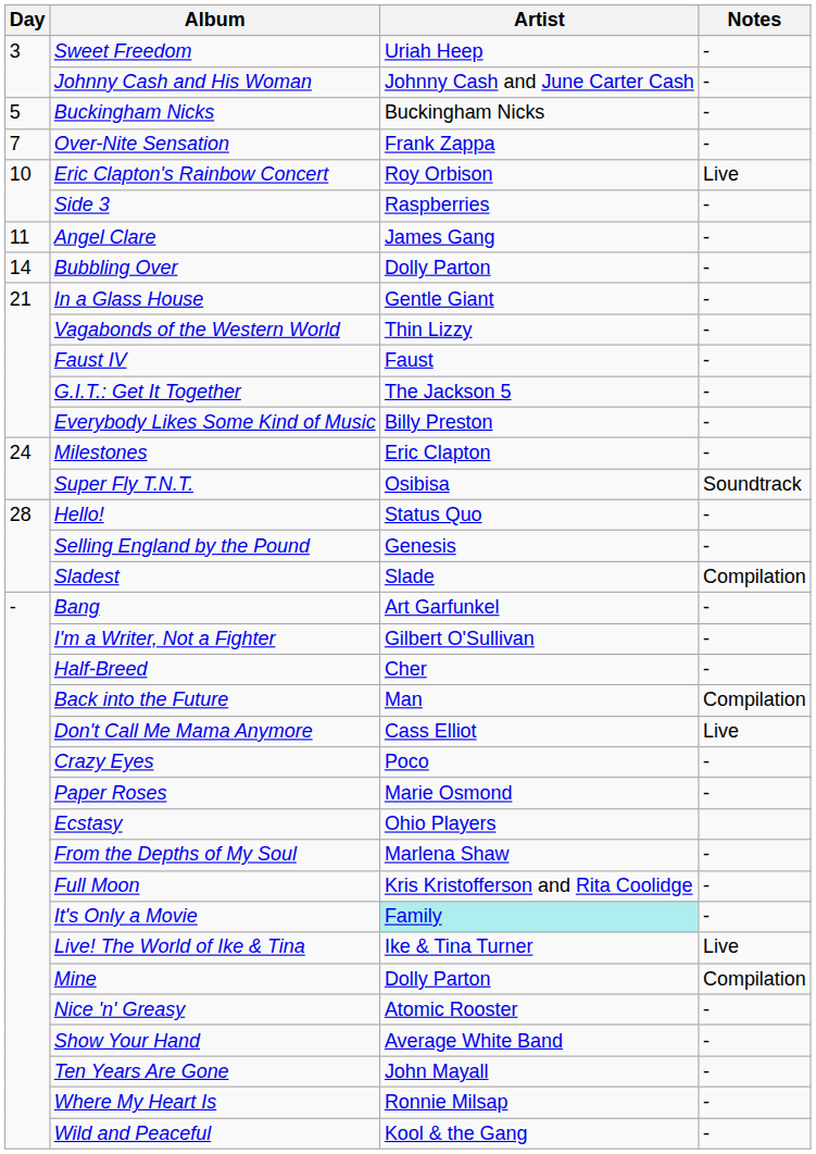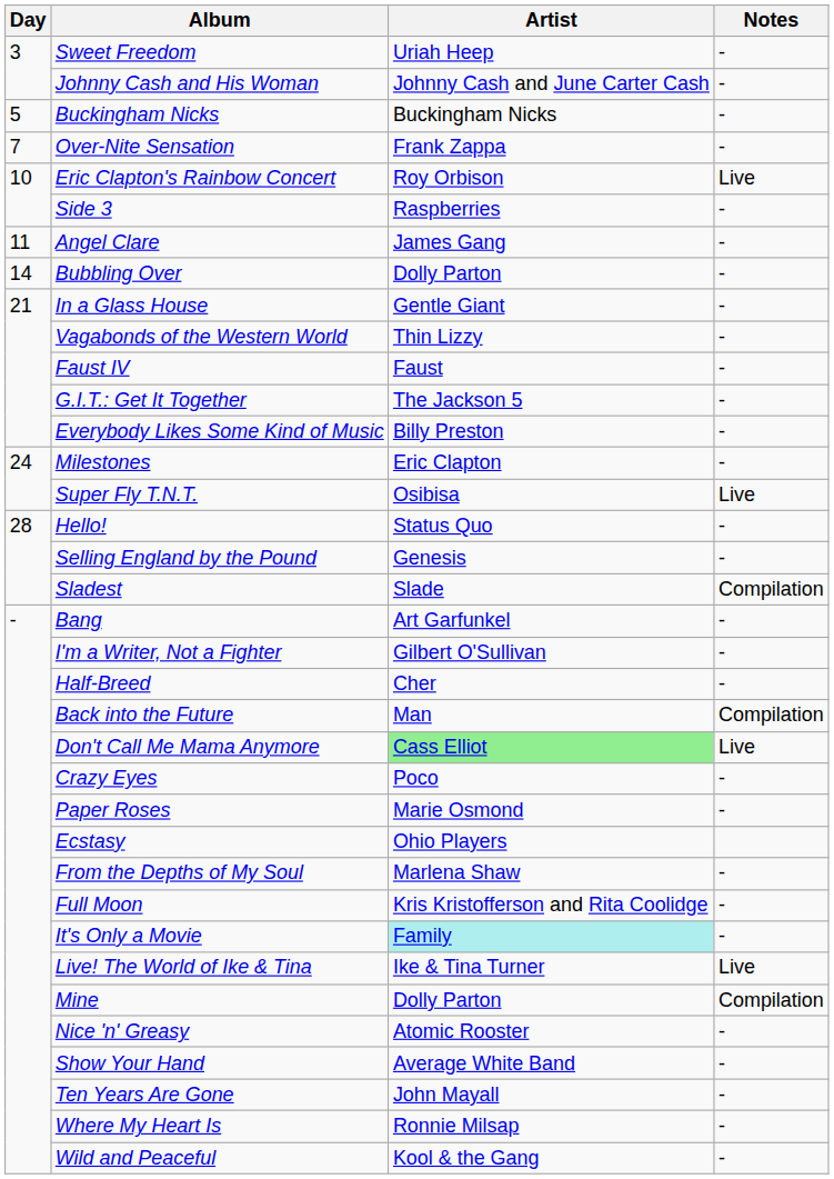Super Fly T.N.T. | Notes: Soundtrack -> Live
Don't Call Me Mama Anymore | Artist: no background -> lightgreen background
